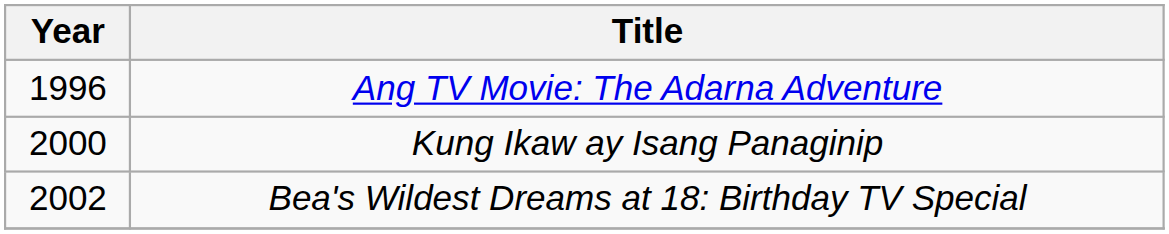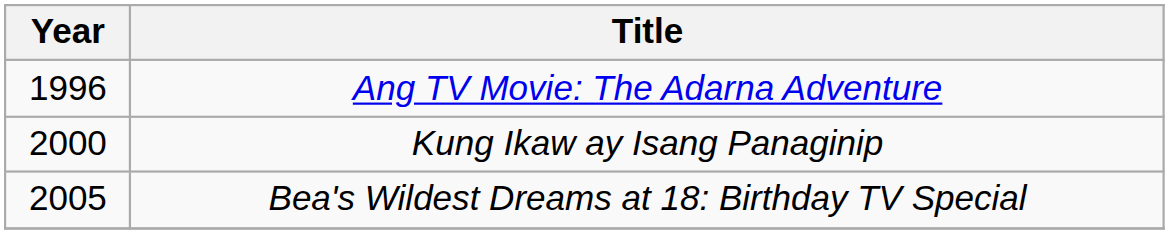Bea's Wildest Dreams at 18: Birthday TV Special | Year: 2002 -> 2005
